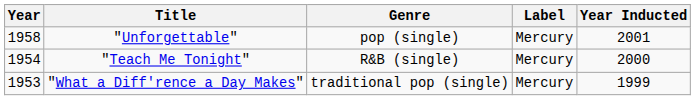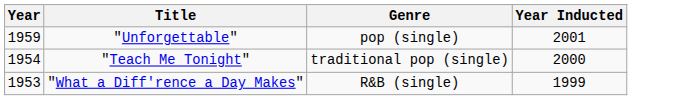- column: Label | Mercury | Mercury | Mercury
"Unforgettable" | Year: 1958 -> 1959
"Teach Me Tonight" | Genre: R&B (single) -> traditional pop (single)
"What a Diff'rence a Day Makes" | Genre: traditional pop (single) -> R&B (single)
